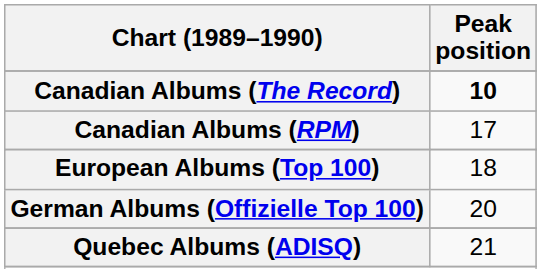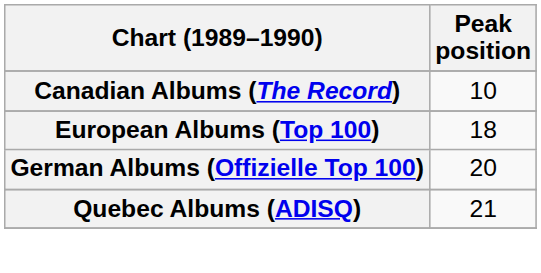Canadian Albums (The Record) | Peak position: bold -> normal
- row: Canadian Albums (RPM) | 17
